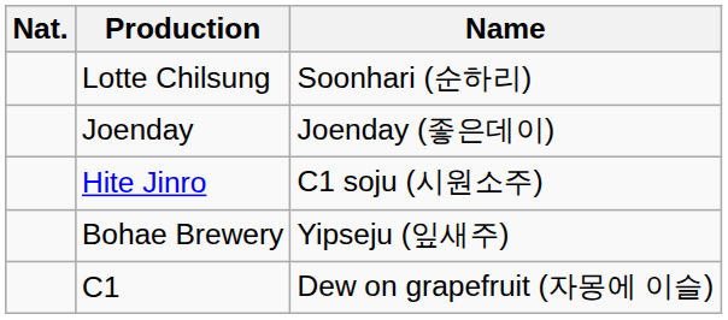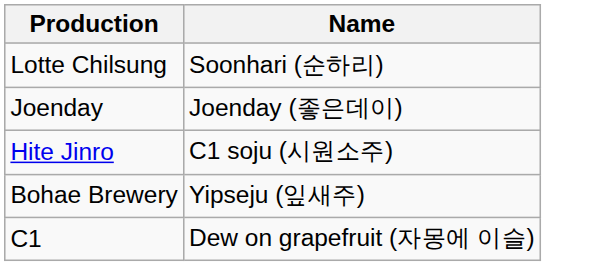- column: Nat.
